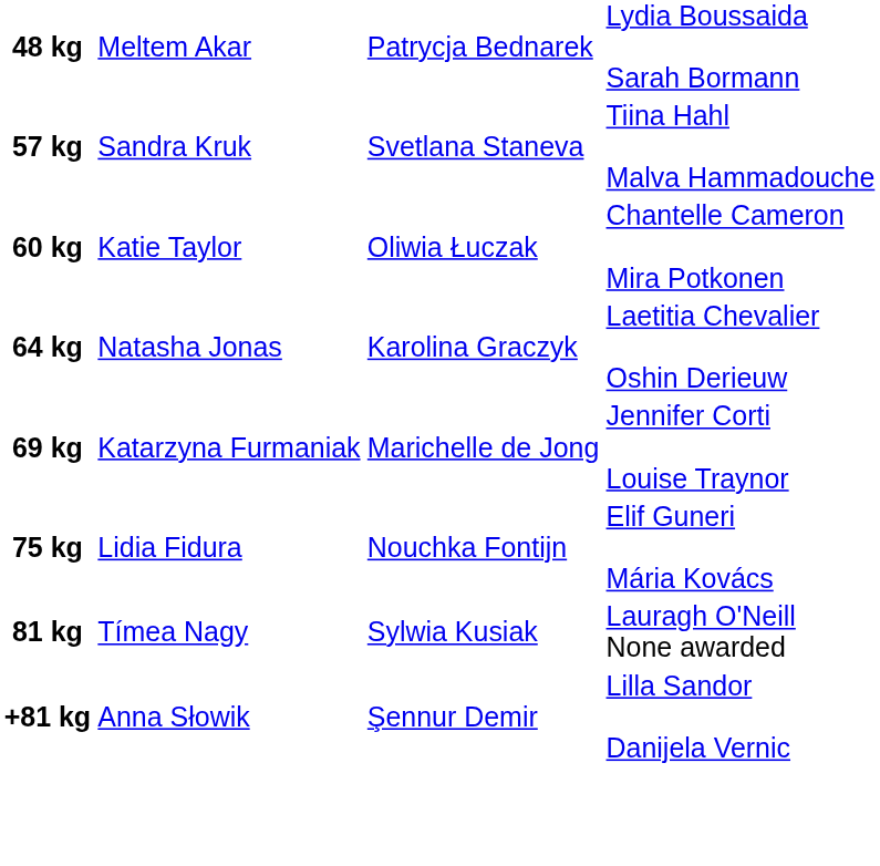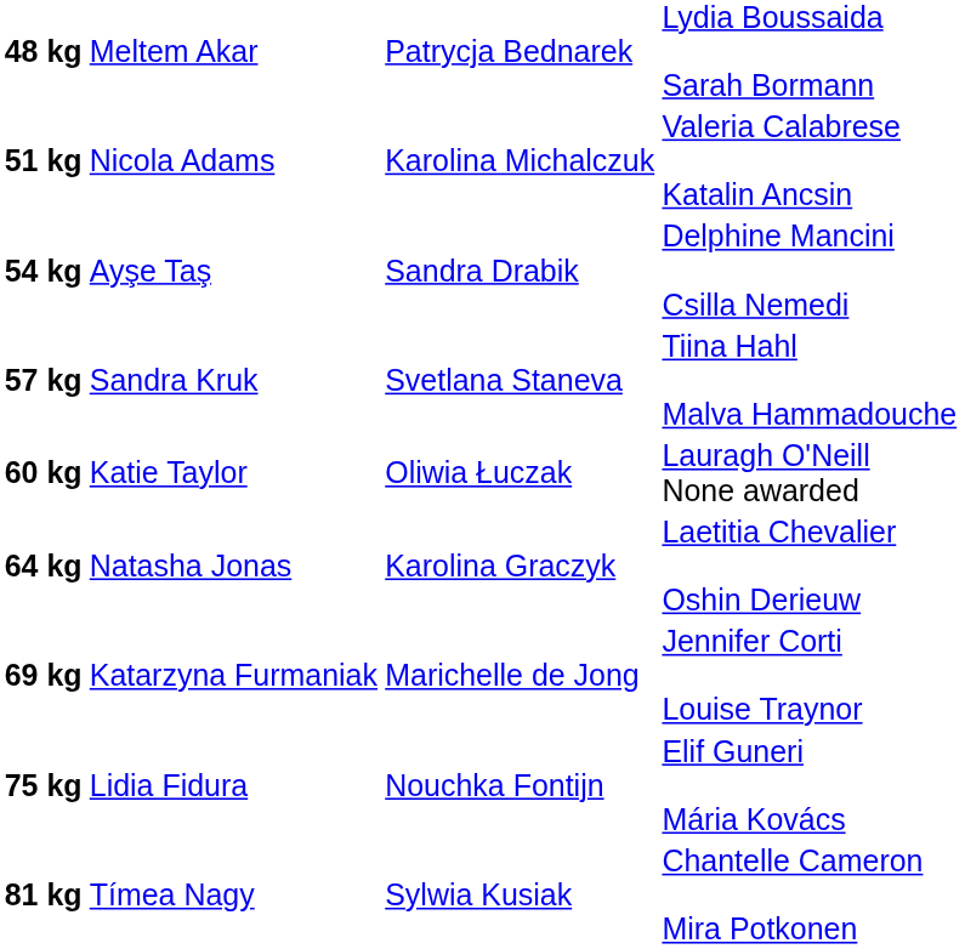+ row: 51 kg | Nicola Adams | Karolina Michalczuk | Valeria Calabrese Katalin Ancsin
+ row: 54 kg | Ayşe Taş | Sandra Drabik | Delphine Mancini Csilla Nemedi
60 kg | column 4: Chantelle Cameron Mira Potkonen -> Lauragh O'Neill None awarded
81 kg | column 4: Lauragh O'Neill None awarded -> Chantelle Cameron Mira Potkonen
- row: +81 kg | Anna Słowik | Şennur Demir | Lilla Sandor Danijela Vernic
